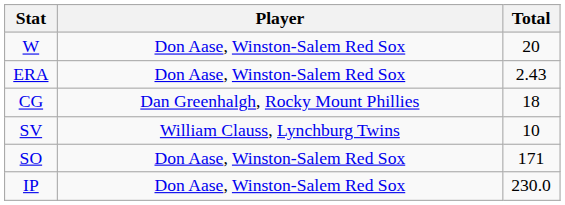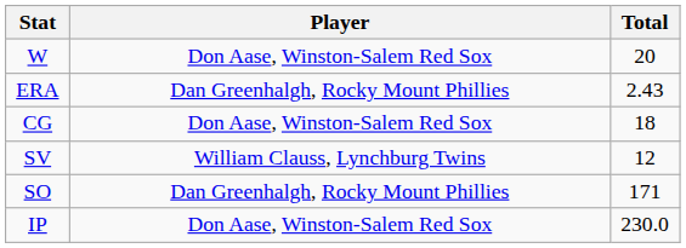ERA | Player: Don Aase, Winston-Salem Red Sox -> Dan Greenhalgh, Rocky Mount Phillies
CG | Player: Dan Greenhalgh, Rocky Mount Phillies -> Don Aase, Winston-Salem Red Sox
SV | Total: 10 -> 12
SO | Player: Don Aase, Winston-Salem Red Sox -> Dan Greenhalgh, Rocky Mount Phillies
